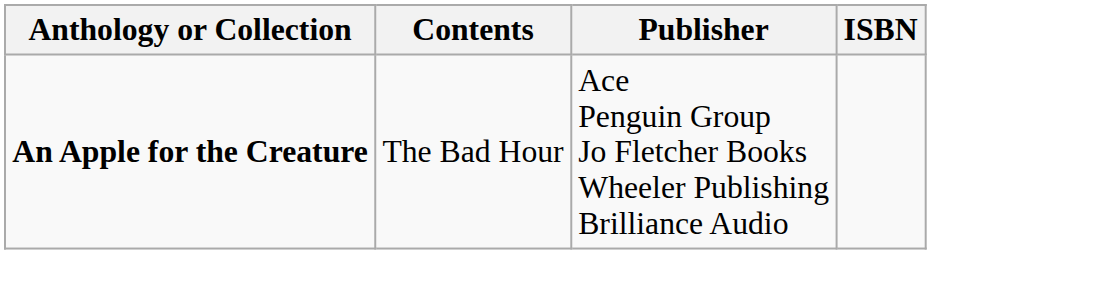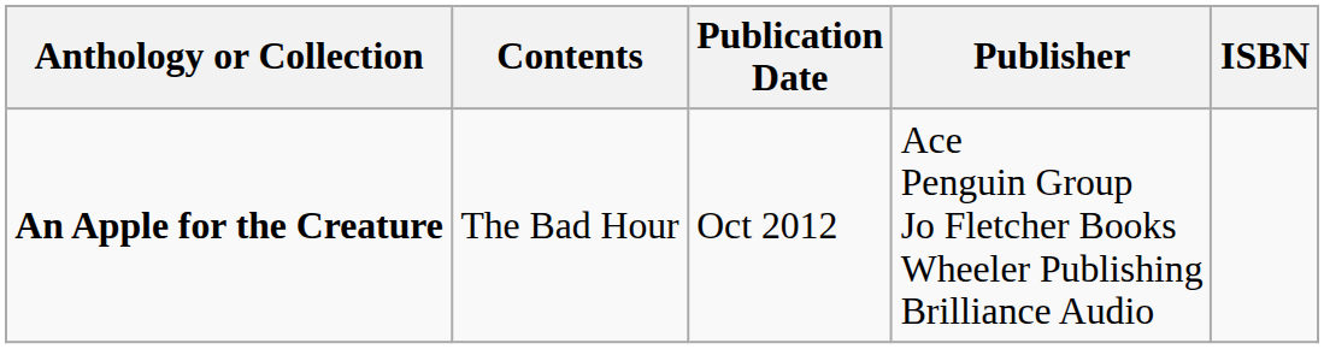+ column: Publication Date | Oct 2012
